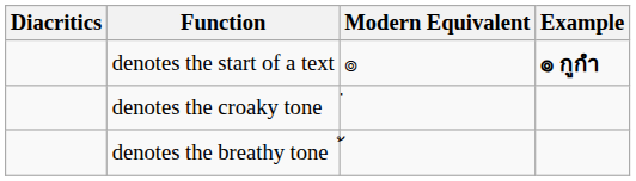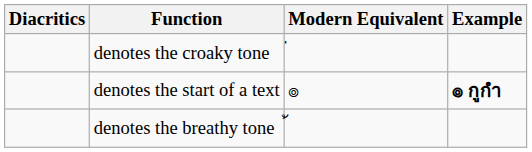rows swapped: denotes the start of a text <-> denotes the croaky tone
